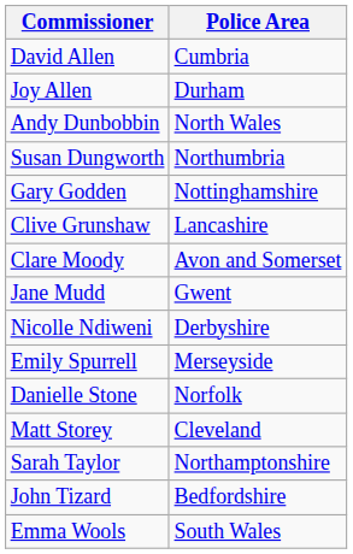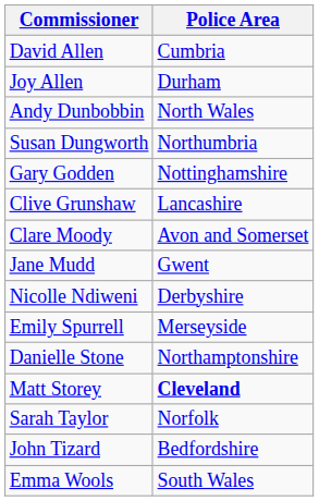Danielle Stone | Police Area: Norfolk -> Northamptonshire
Matt Storey | Police Area: normal -> bold
Sarah Taylor | Police Area: Northamptonshire -> Norfolk
